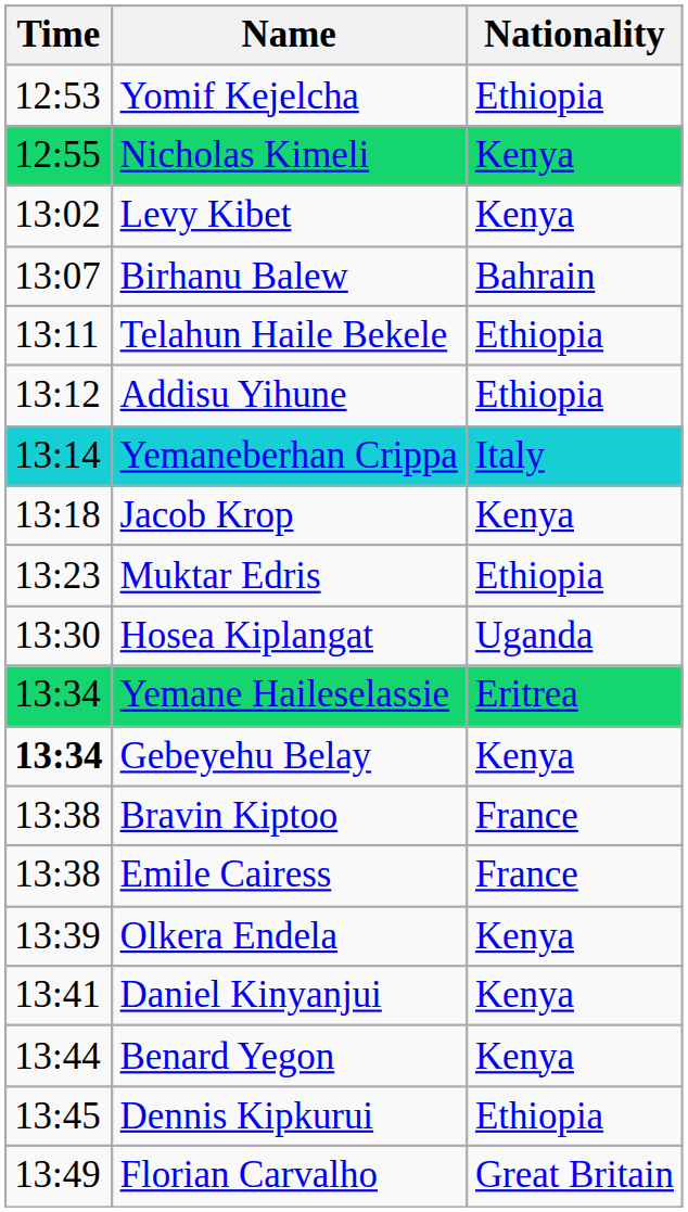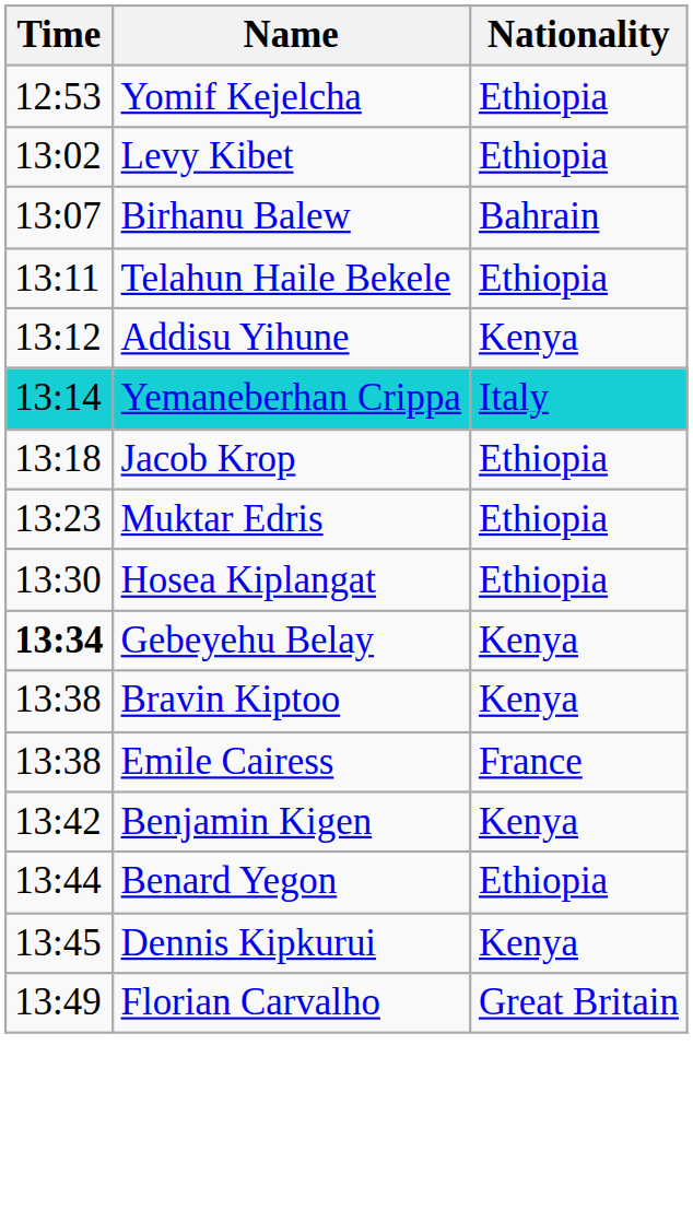- row: 12:55 | Nicholas Kimeli | Kenya
Levy Kibet | Nationality: Kenya -> Ethiopia
Addisu Yihune | Nationality: Ethiopia -> Kenya
Jacob Krop | Nationality: Kenya -> Ethiopia
Hosea Kiplangat | Nationality: Uganda -> Ethiopia
- row: 13:34 | Yemane Haileselassie | Eritrea
Bravin Kiptoo | Nationality: France -> Kenya
- row: 13:39 | Olkera Endela | Kenya
- row: 13:41 | Daniel Kinyanjui | Kenya
+ row: 13:42 | Benjamin Kigen | Kenya
Benard Yegon | Nationality: Kenya -> Ethiopia
Dennis Kipkurui | Nationality: Ethiopia -> Kenya
